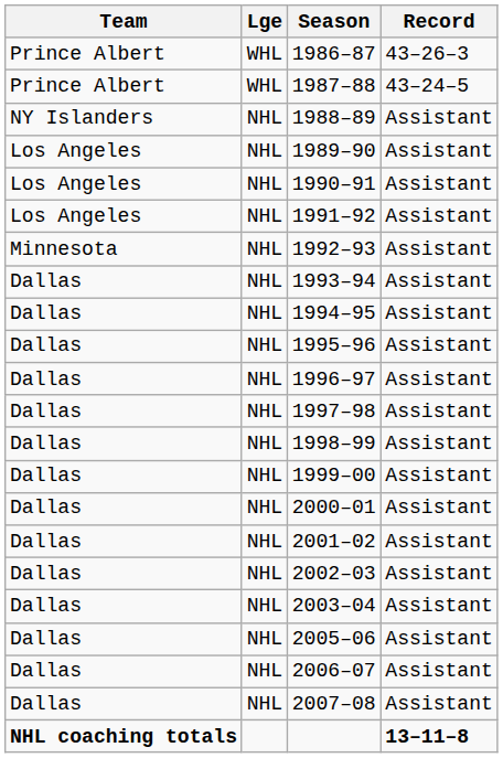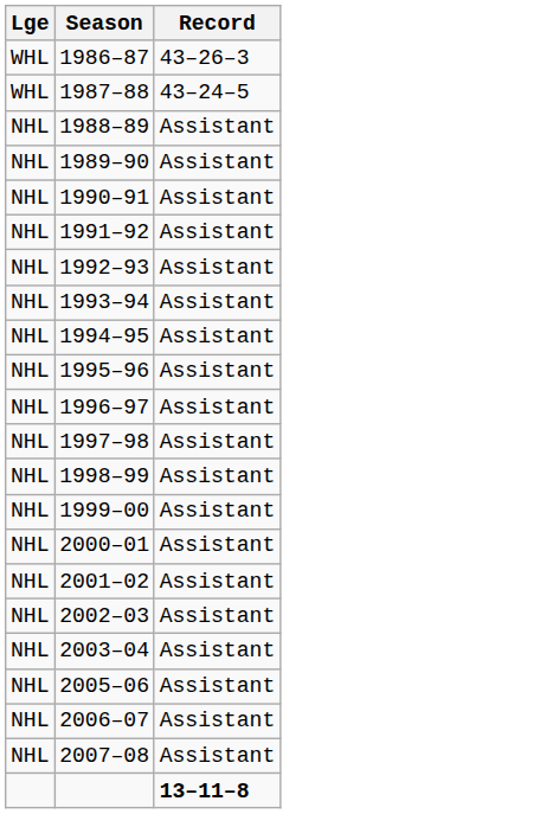- column: Team | Prince Albert | Prince Albert | NY Islanders | Los Angeles | Los Angeles | Los Angeles | Minnesota | Dallas | Dallas | Dallas | Dallas | Dallas | Dallas | Dallas | Dallas | Dallas | Dallas | Dallas | Dallas | Dallas | Dallas | NHL coaching totals
